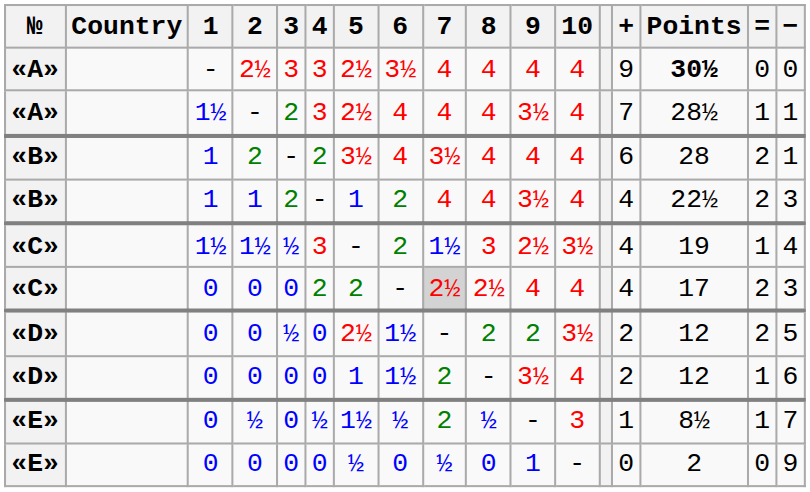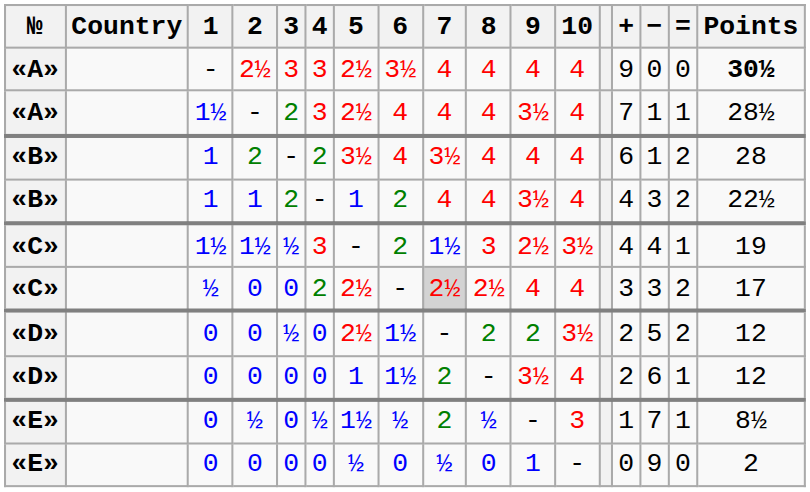columns swapped: − <-> Points
«C» / 0 | 1: 0 -> ½
«C» / 0 | 5: 2 -> 2½
«C» / 0 | +: 4 -> 3
